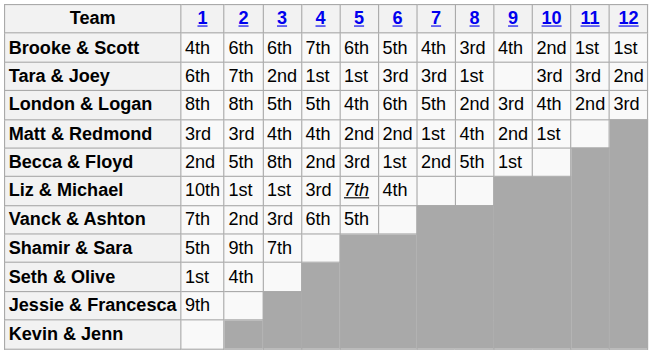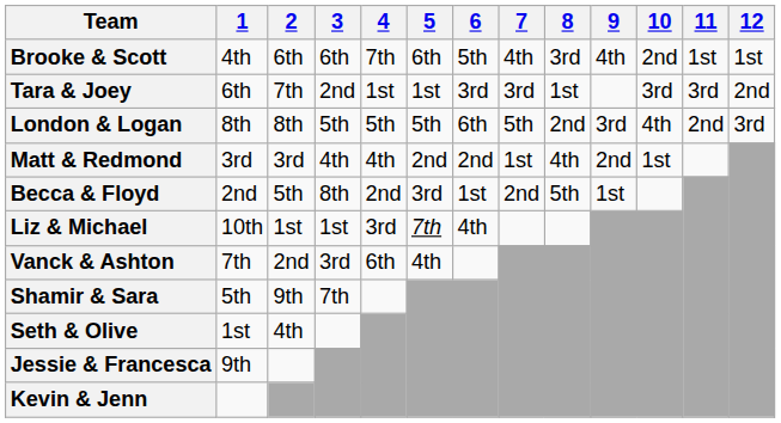London & Logan | 5: 4th -> 5th
Vanck & Ashton | 5: 5th -> 4th
